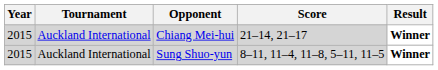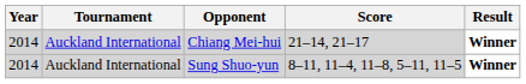Chiang Mei-hui | Year: 2015 -> 2014
Sung Shuo-yun | Year: 2015 -> 2014
